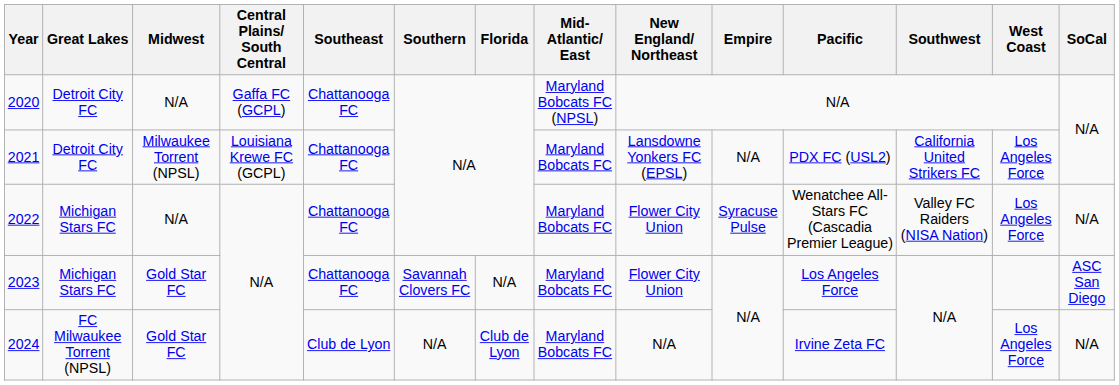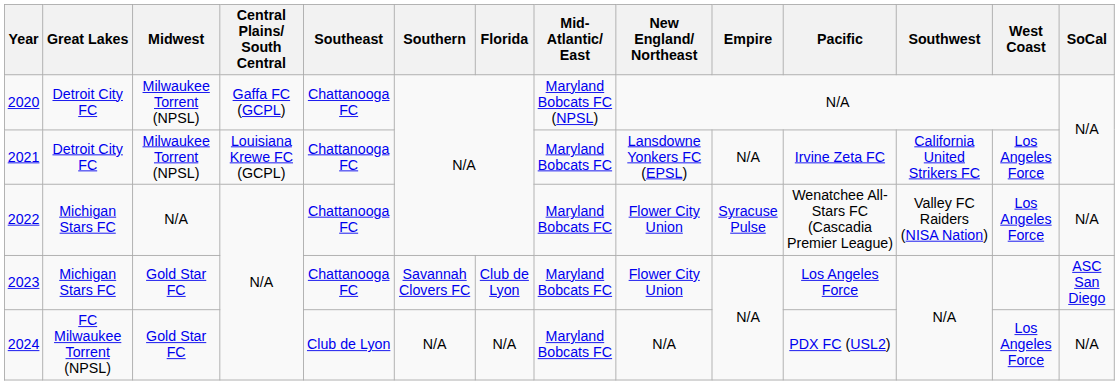2020 | Midwest: N/A -> Milwaukee Torrent (NPSL)
2021 | Pacific: PDX FC (USL2) -> Irvine Zeta FC
2023 | Florida: N/A -> Club de Lyon
2024 | Florida: Club de Lyon -> N/A
2024 | Pacific: Irvine Zeta FC -> PDX FC (USL2)
